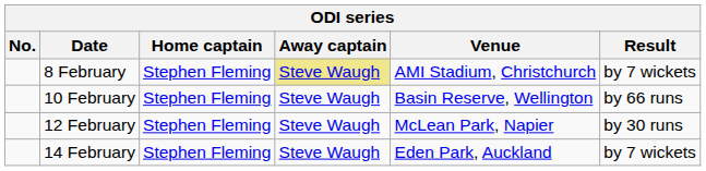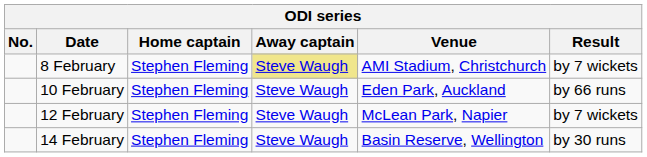10 February | Venue: Basin Reserve, Wellington -> Eden Park, Auckland
12 February | Result: by 30 runs -> by 7 wickets
14 February | Venue: Eden Park, Auckland -> Basin Reserve, Wellington
14 February | Result: by 7 wickets -> by 30 runs
